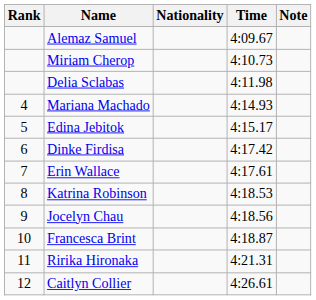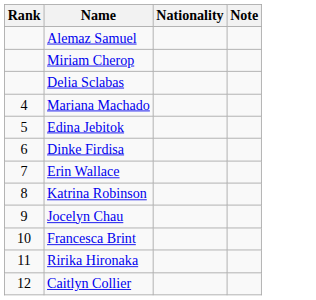- column: Time | 4:09.67 | 4:10.73 | 4:11.98 | 4:14.93 | 4:15.17 | 4:17.42 | 4:17.61 | 4:18.53 | 4:18.56 | 4:18.87 | 4:21.31 | 4:26.61
